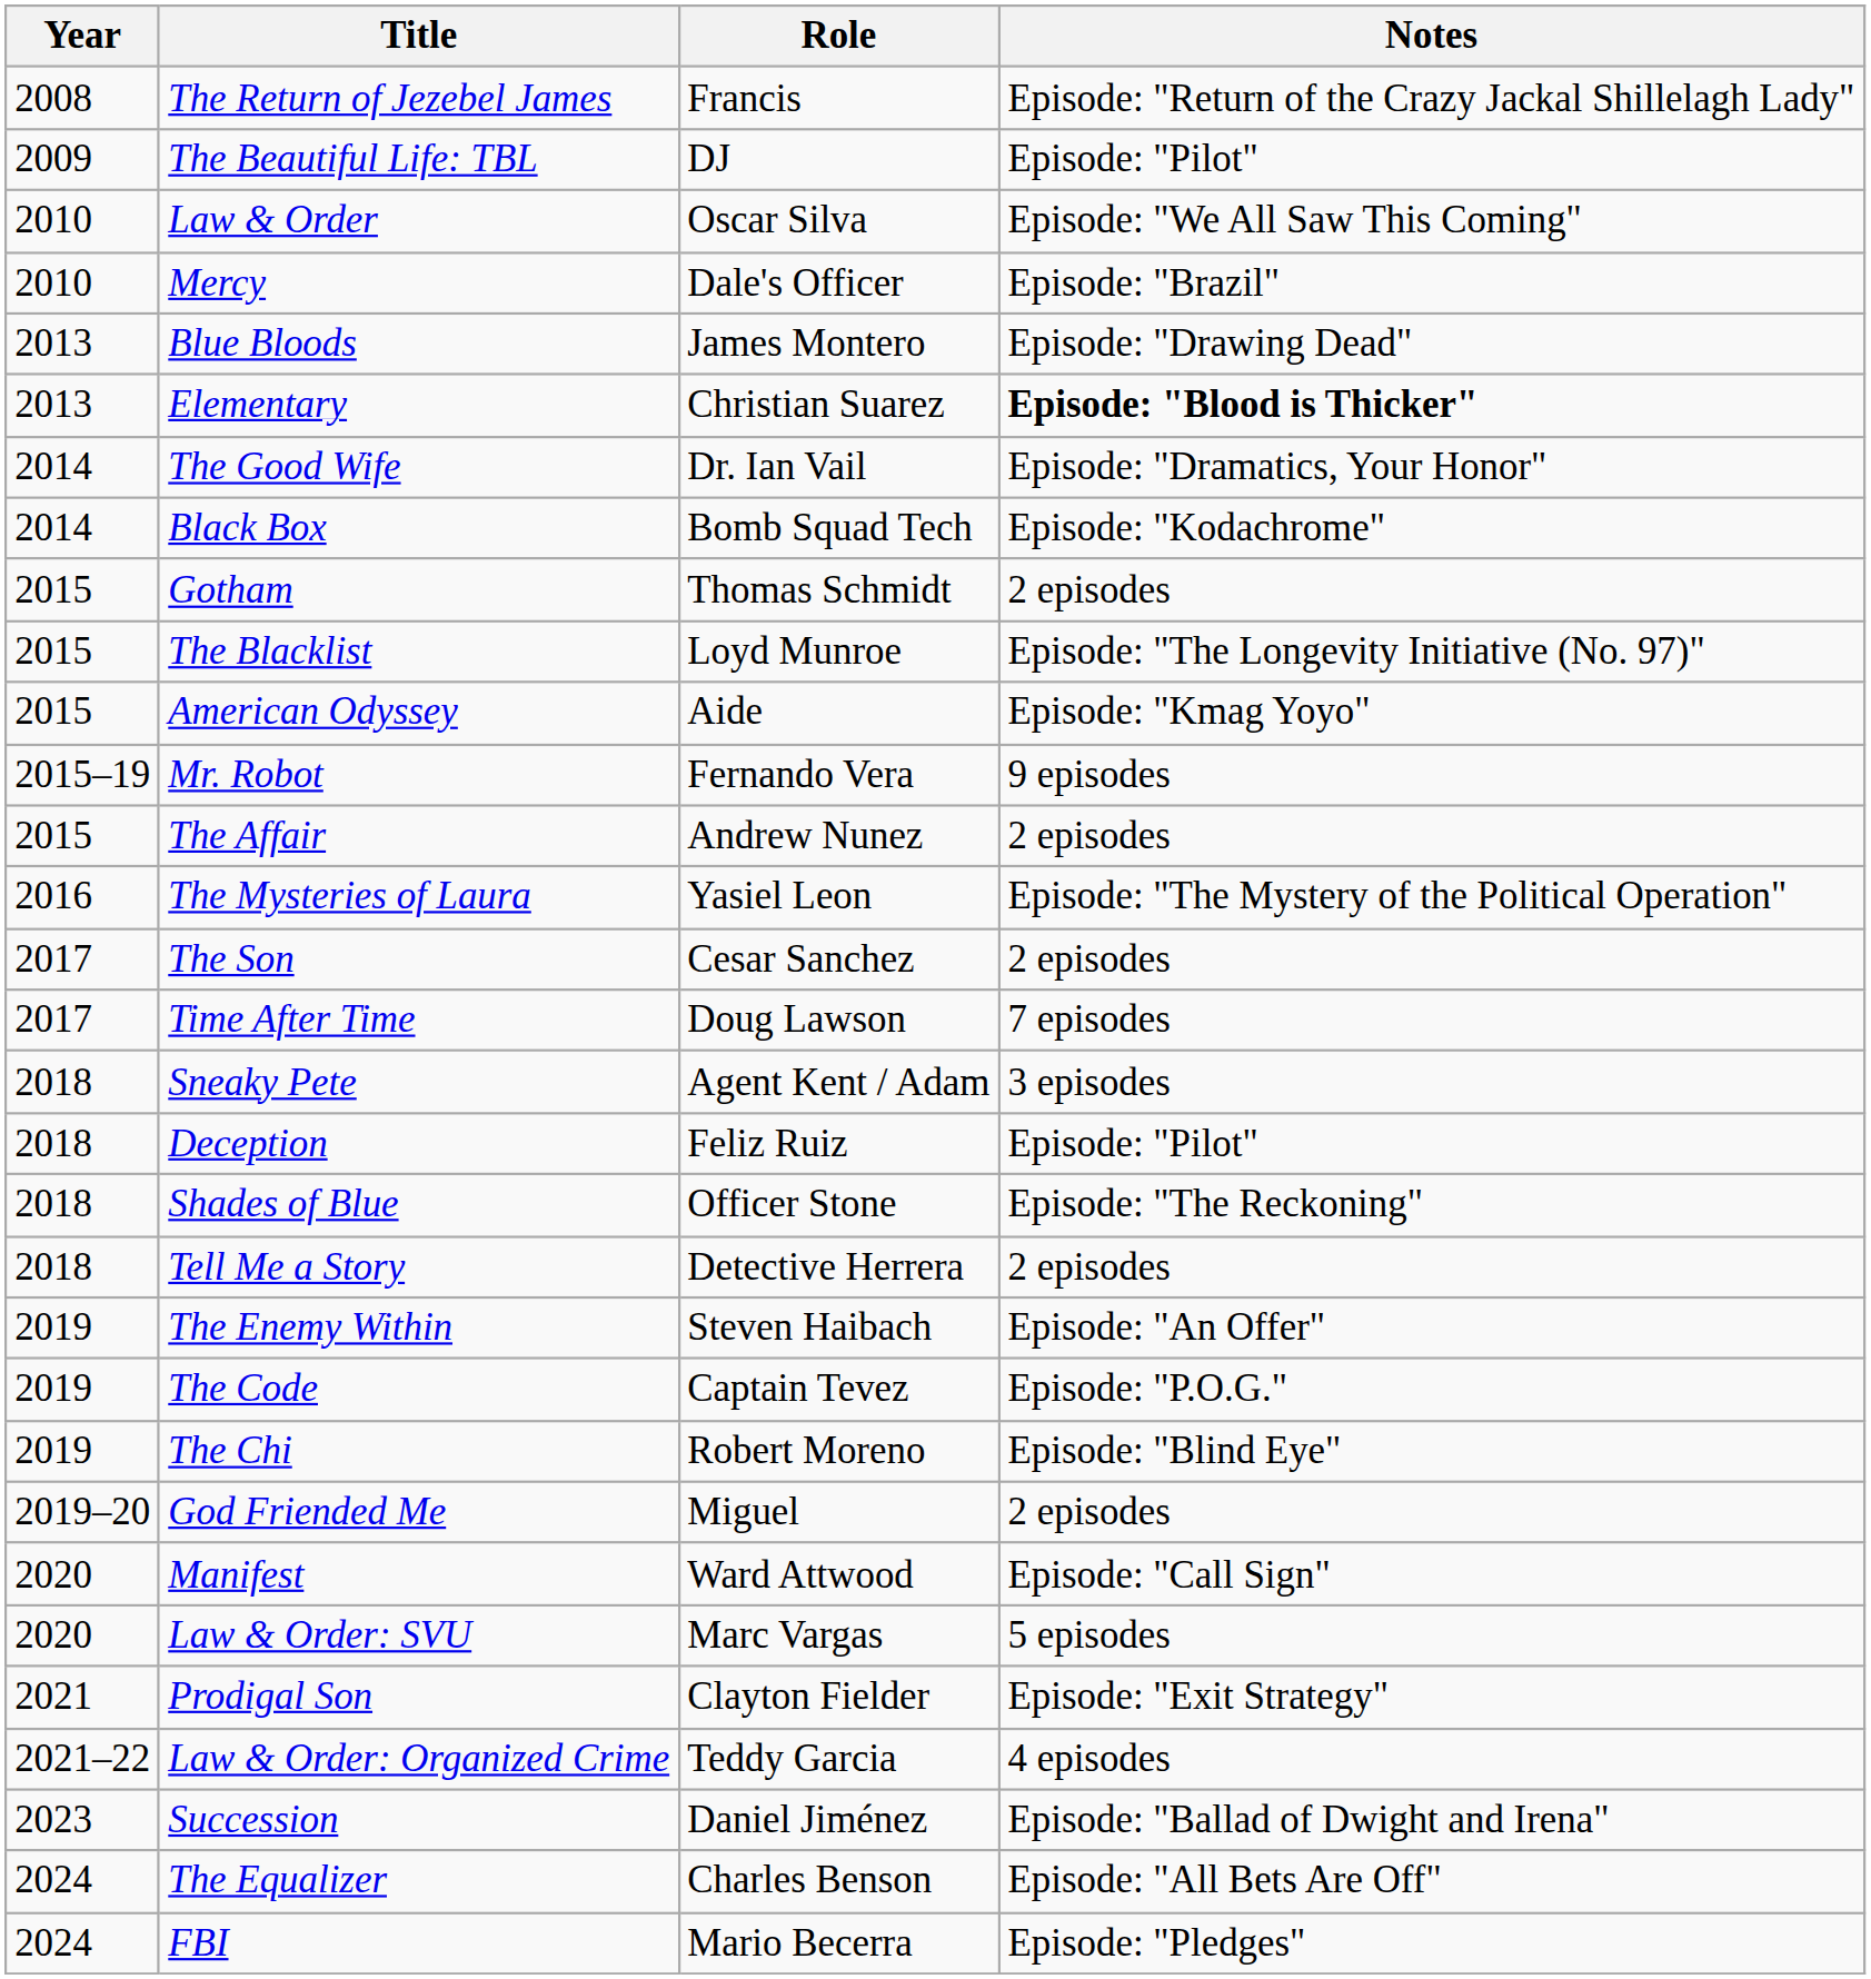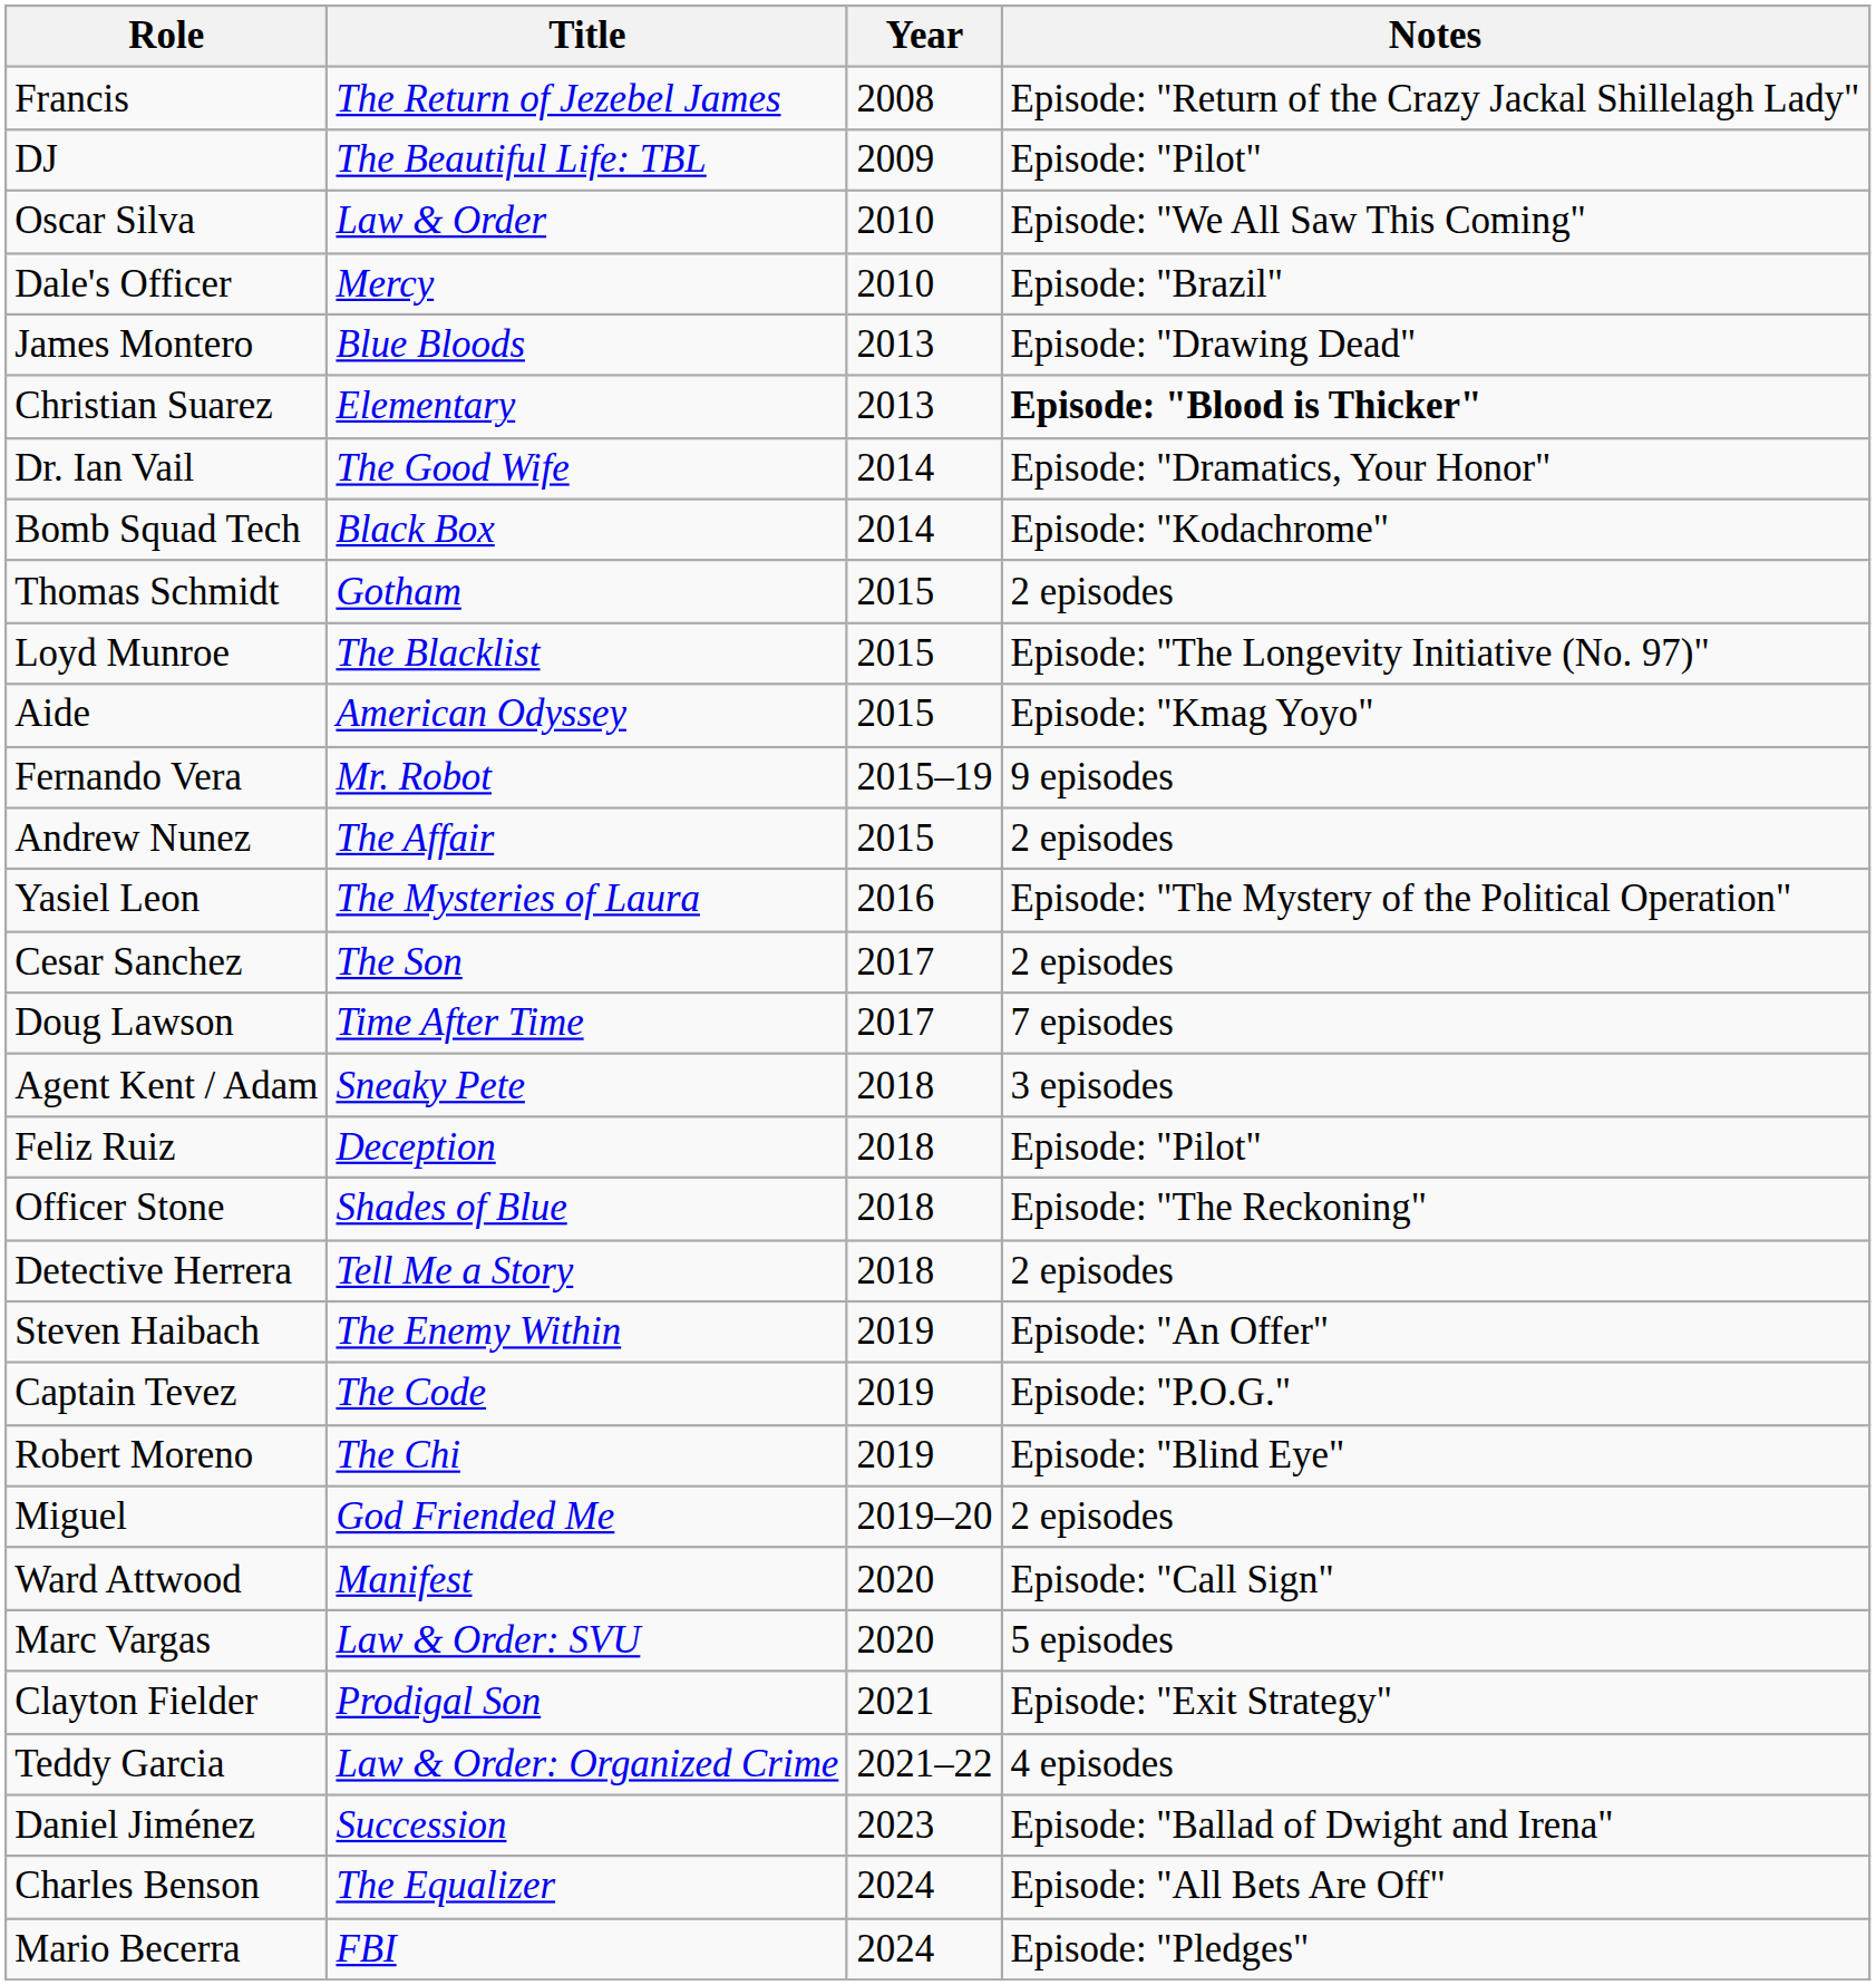columns swapped: Year <-> Role
